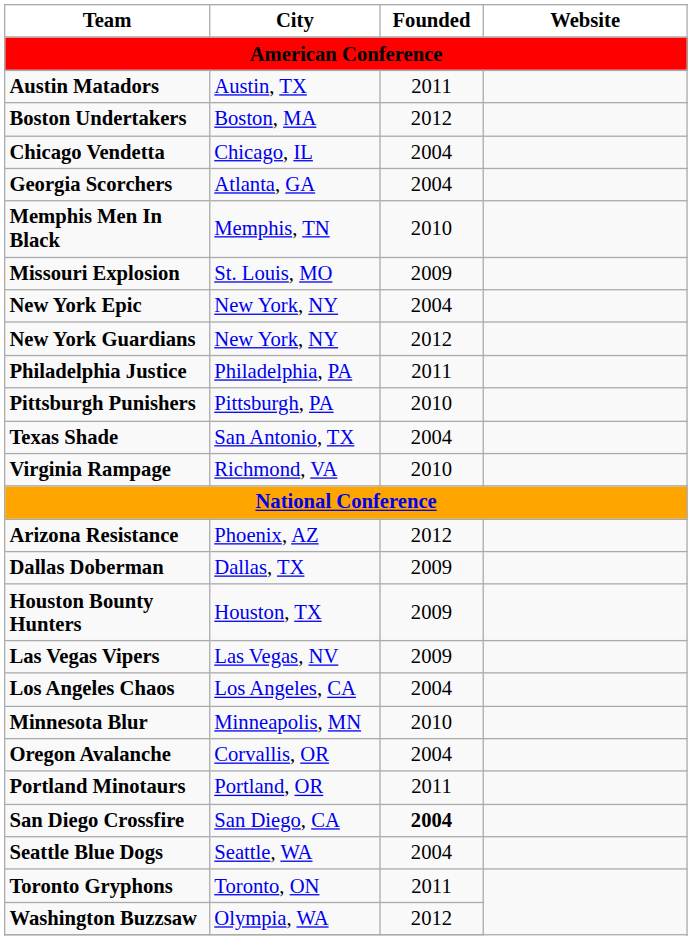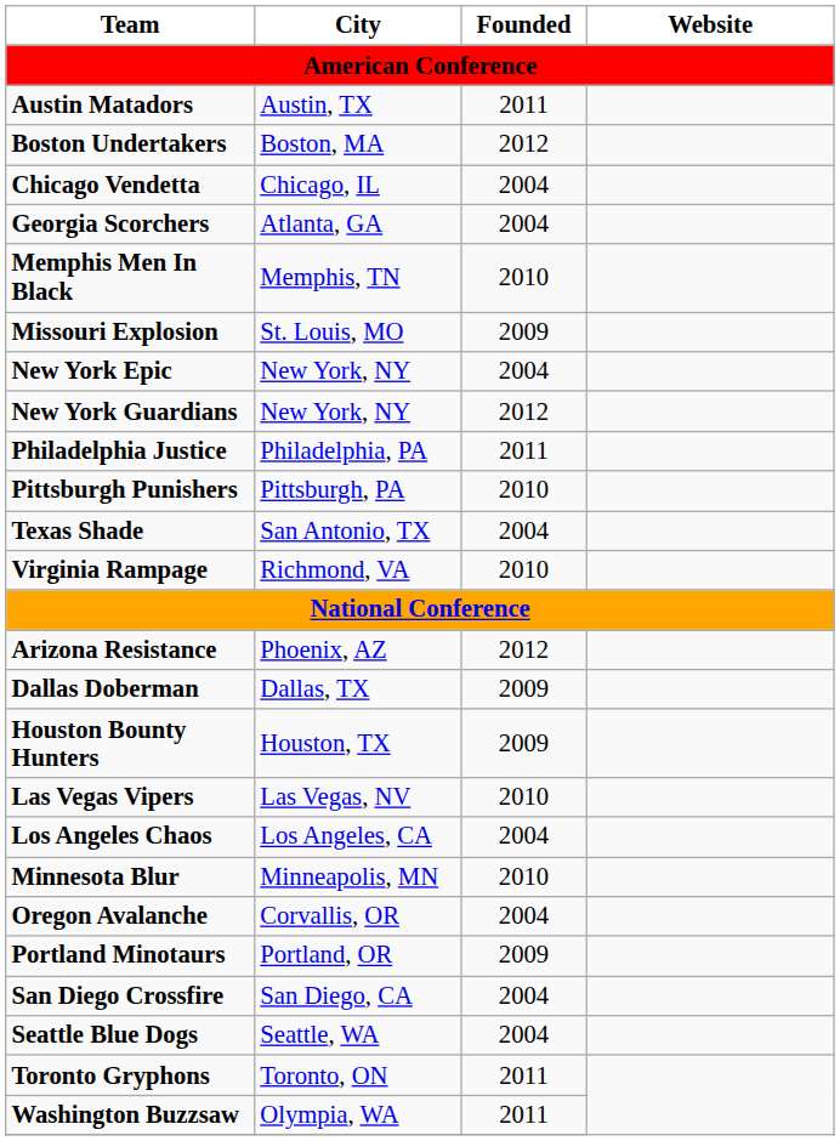Las Vegas Vipers | Founded: 2009 -> 2010
Portland Minotaurs | Founded: 2011 -> 2009
San Diego Crossfire | Founded: bold -> normal
Washington Buzzsaw | Founded: 2012 -> 2011
